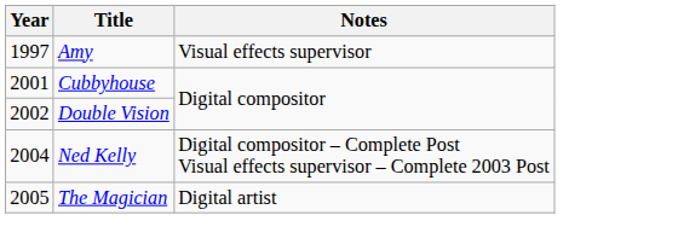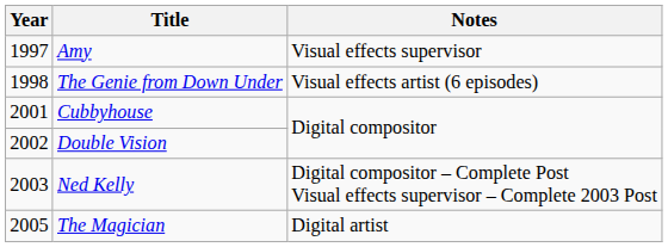+ row: 1998 | The Genie from Down Under | Visual effects artist (6 episodes)
Ned Kelly | Year: 2004 -> 2003
